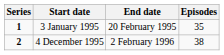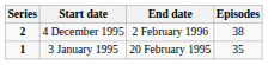rows swapped: 3 January 1995 <-> 4 December 1995
